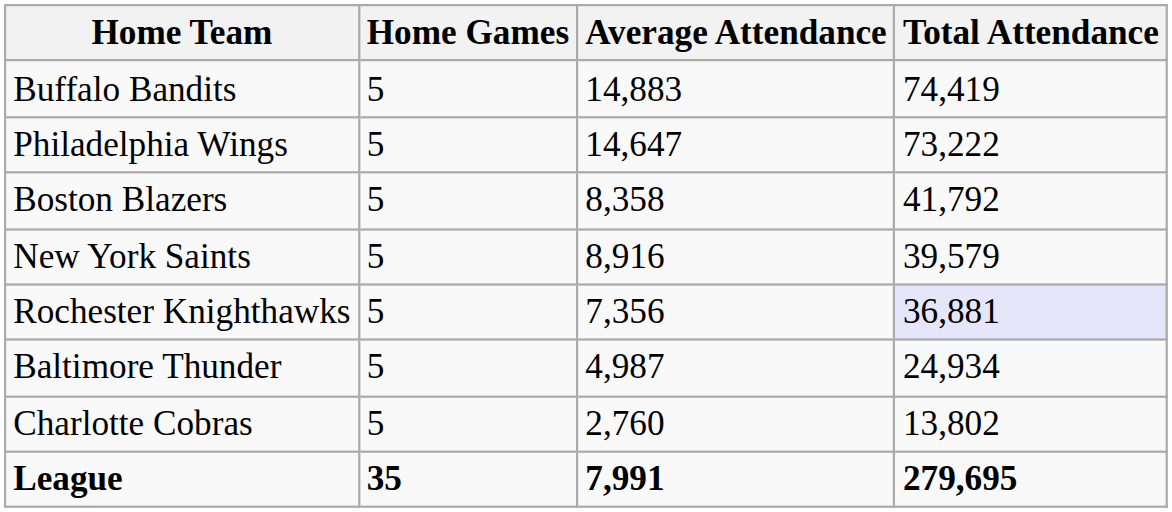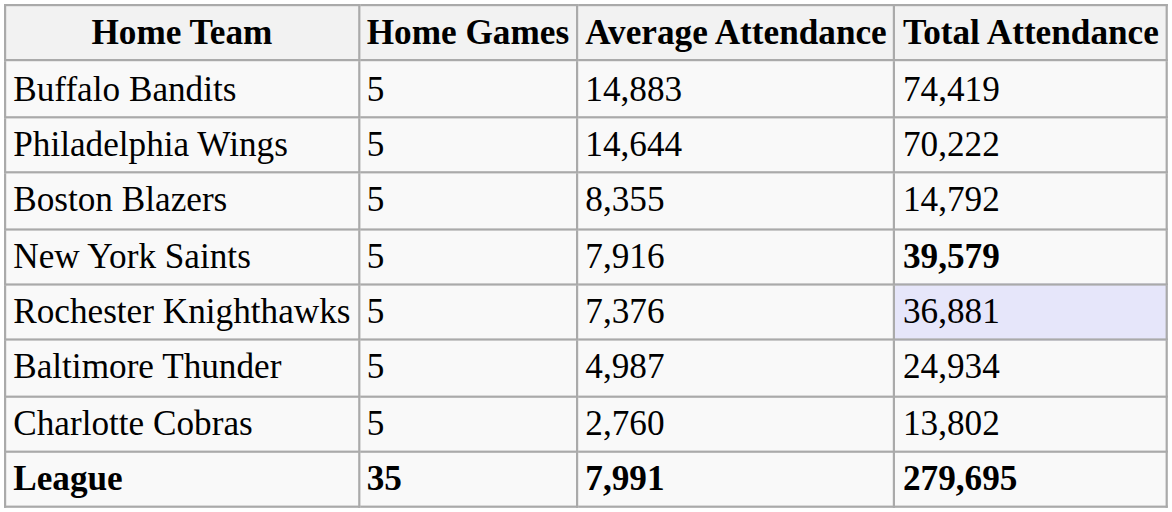Philadelphia Wings | Average Attendance: 14,647 -> 14,644
Philadelphia Wings | Total Attendance: 73,222 -> 70,222
Boston Blazers | Average Attendance: 8,358 -> 8,355
Boston Blazers | Total Attendance: 41,792 -> 14,792
New York Saints | Average Attendance: 8,916 -> 7,916
New York Saints | Total Attendance: normal -> bold
Rochester Knighthawks | Average Attendance: 7,356 -> 7,376
